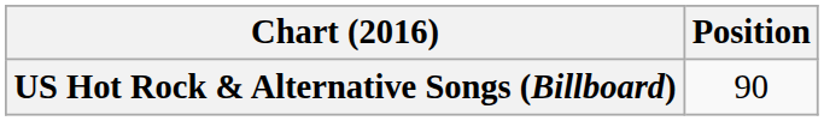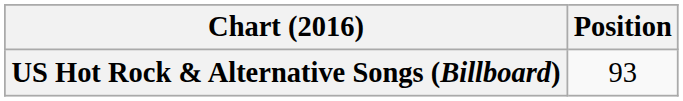US Hot Rock & Alternative Songs (Billboard) | Position: 90 -> 93
